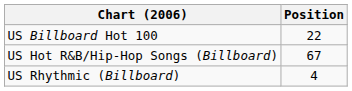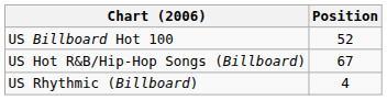US Billboard Hot 100 | Position: 22 -> 52
